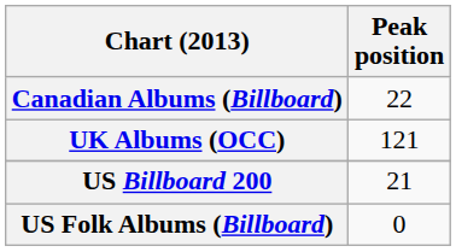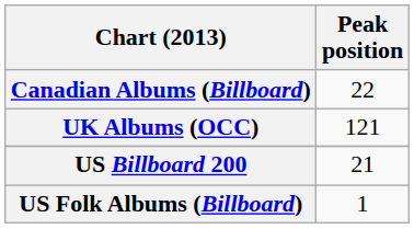US Folk Albums (Billboard) | Peak position: 0 -> 1
